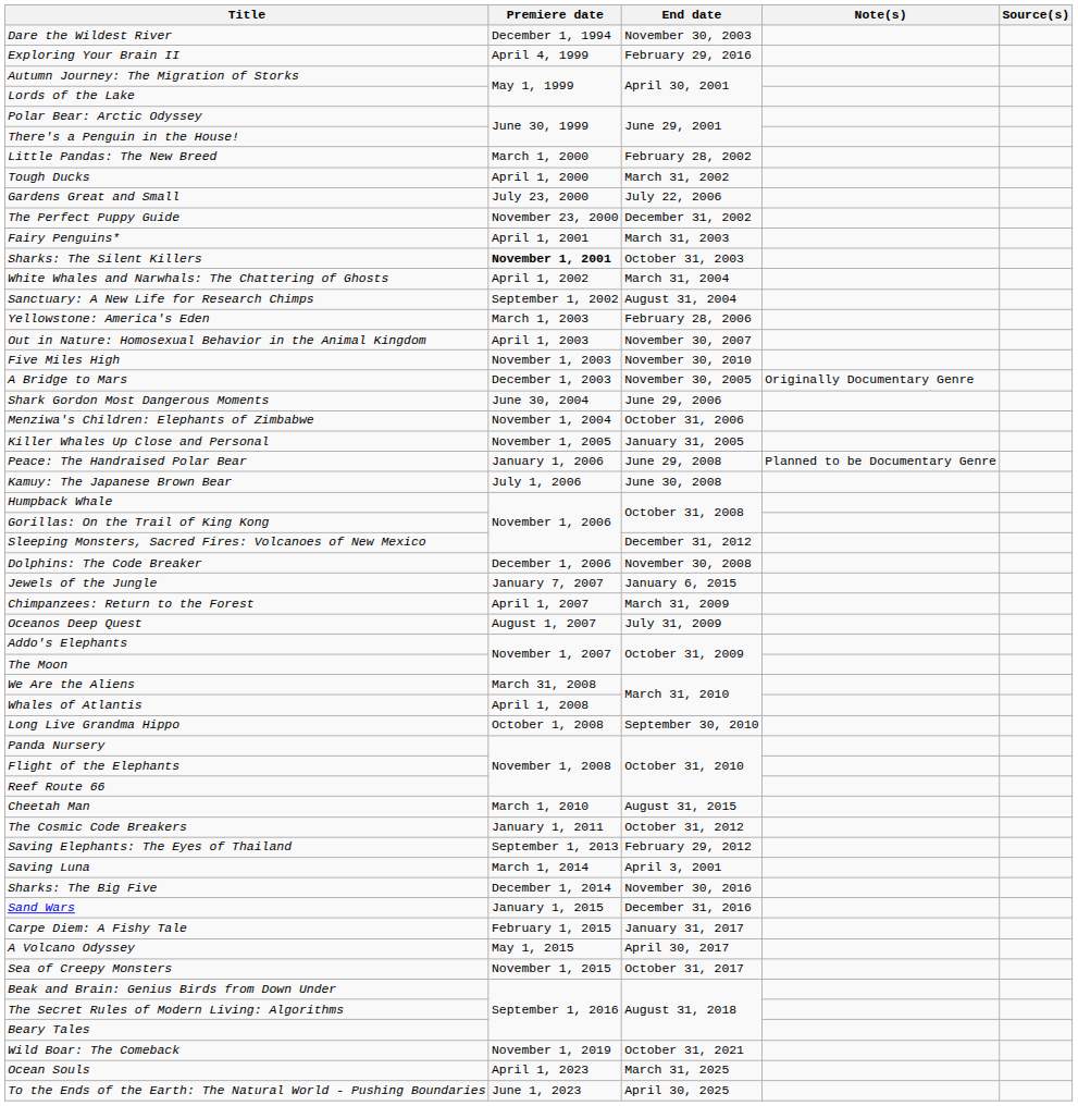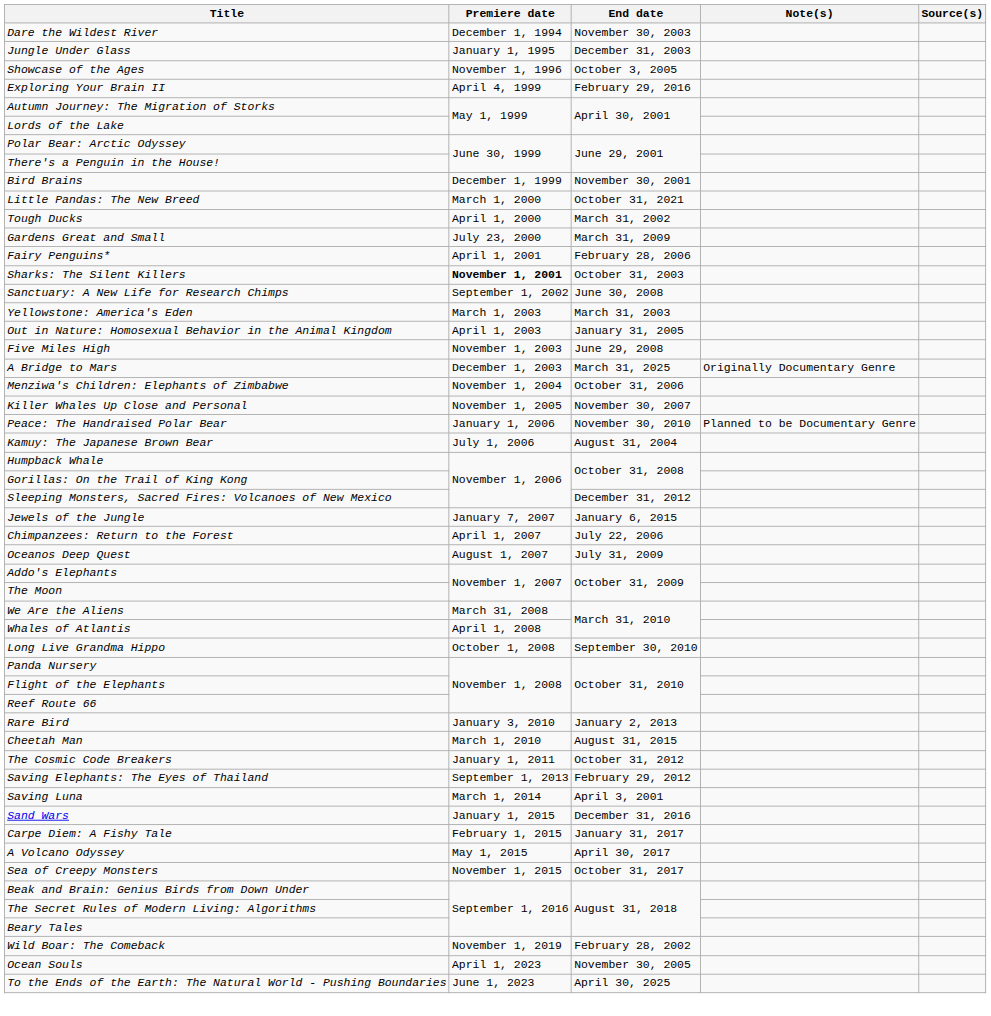+ row: Jungle Under Glass | January 1, 1995 | December 31, 2003
+ row: Showcase of the Ages | November 1, 1996 | October 3, 2005
+ row: Bird Brains | December 1, 1999 | November 30, 2001
Little Pandas: The New Breed | End date: February 28, 2002 -> October 31, 2021
Gardens Great and Small | End date: July 22, 2006 -> March 31, 2009
- row: The Perfect Puppy Guide | November 23, 2000 | December 31, 2002
Fairy Penguins* | End date: March 31, 2003 -> February 28, 2006
- row: White Whales and Narwhals: The Chattering of Ghosts | April 1, 2002 | March 31, 2004
Sanctuary: A New Life for Research Chimps | End date: August 31, 2004 -> June 30, 2008
Yellowstone: America's Eden | End date: February 28, 2006 -> March 31, 2003
Out in Nature: Homosexual Behavior in the Animal Kingdom | End date: November 30, 2007 -> January 31, 2005
Five Miles High | End date: November 30, 2010 -> June 29, 2008
A Bridge to Mars | End date: November 30, 2005 -> March 31, 2025
- row: Shark Gordon Most Dangerous Moments | June 30, 2004 | June 29, 2006
Killer Whales Up Close and Personal | End date: January 31, 2005 -> November 30, 2007
Peace: The Handraised Polar Bear | End date: June 29, 2008 -> November 30, 2010
Kamuy: The Japanese Brown Bear | End date: June 30, 2008 -> August 31, 2004
- row: Dolphins: The Code Breaker | December 1, 2006 | November 30, 2008
Chimpanzees: Return to the Forest | End date: March 31, 2009 -> July 22, 2006
+ row: Rare Bird | January 3, 2010 | January 2, 2013
- row: Sharks: The Big Five | December 1, 2014 | November 30, 2016
Wild Boar: The Comeback | End date: October 31, 2021 -> February 28, 2002
Ocean Souls | End date: March 31, 2025 -> November 30, 2005
